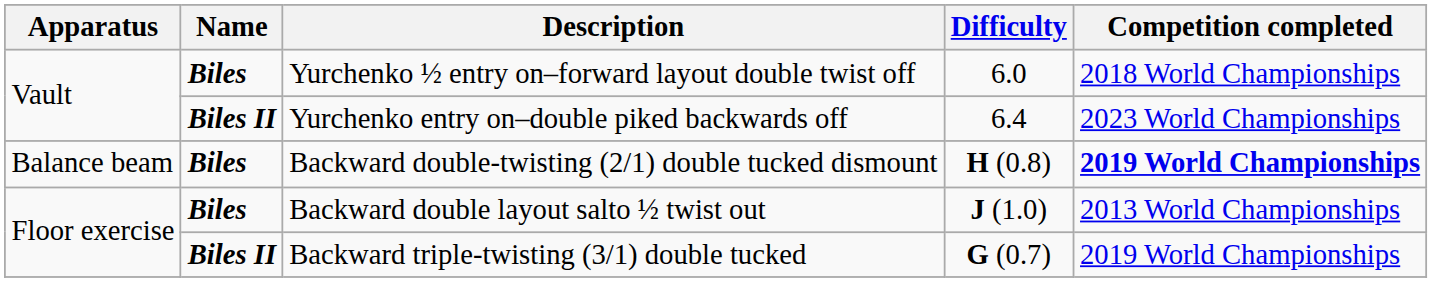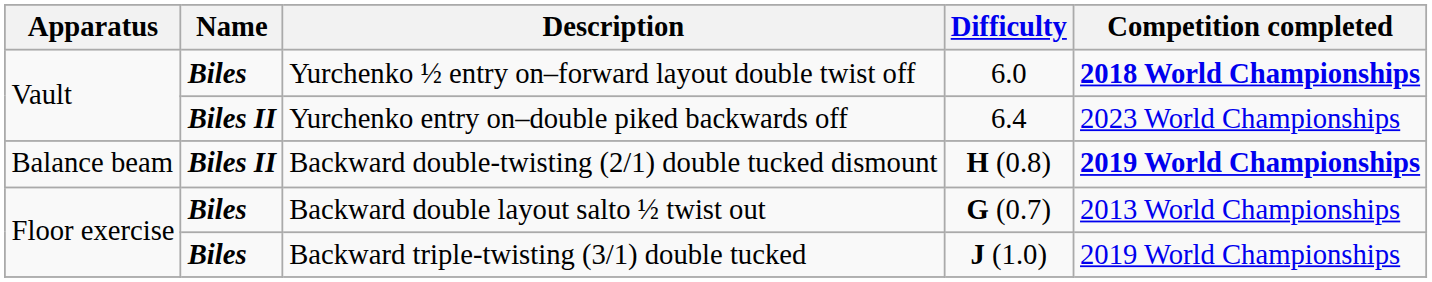Yurchenko ½ entry on–forward layout double twist off | Competition completed: normal -> bold
Backward double-twisting (2/1) double tucked dismount | Name: Biles -> Biles II
Backward double layout salto ½ twist out | Difficulty: J (1.0) -> G (0.7)
Backward triple-twisting (3/1) double tucked | Name: Biles II -> Biles
Backward triple-twisting (3/1) double tucked | Difficulty: G (0.7) -> J (1.0)
